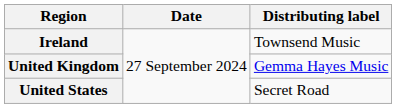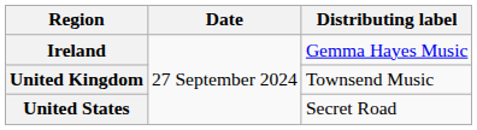Ireland | Distributing label: Townsend Music -> Gemma Hayes Music
United Kingdom | Distributing label: Gemma Hayes Music -> Townsend Music
